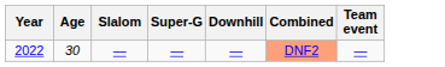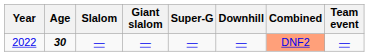+ column: Giant slalom | —
2022 | Age: normal -> bold
